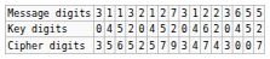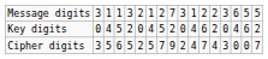Key digits | column 16: 5 -> 6
Cipher digits | column 10: 3 -> 2
